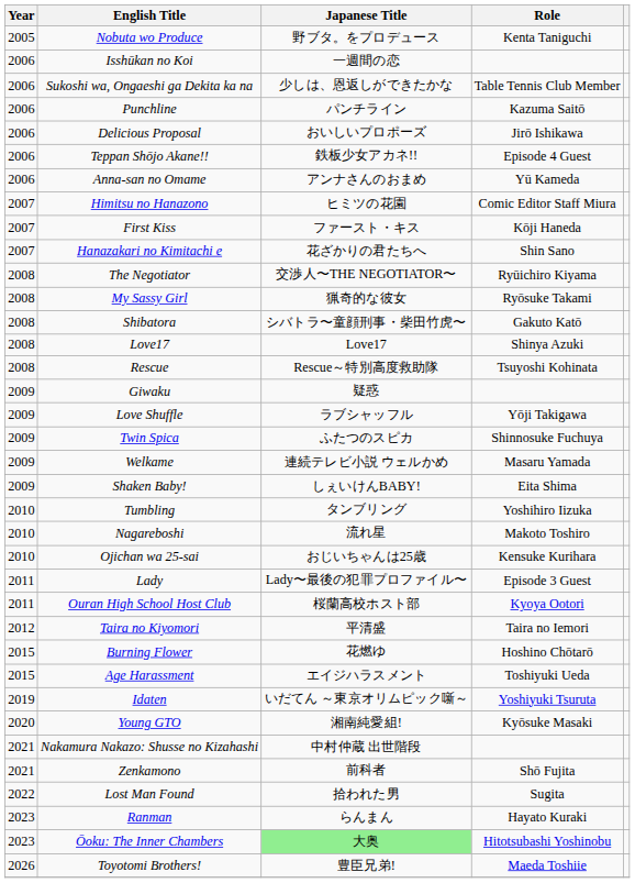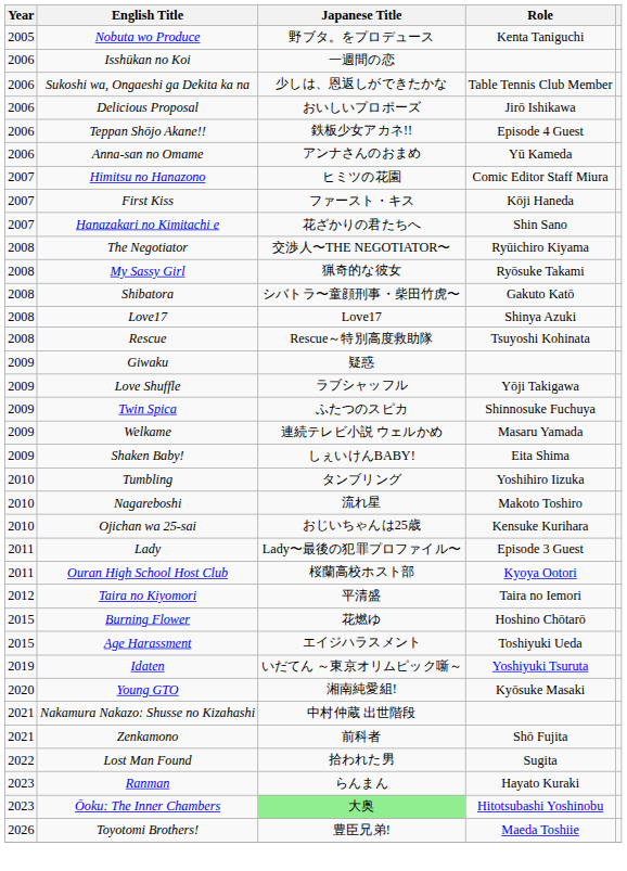- row: 2006 | Punchline | パンチライン | Kazuma Saitō
